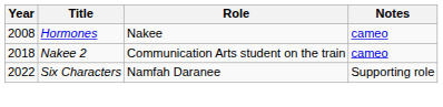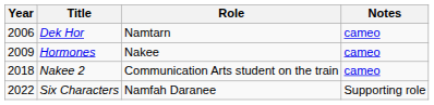+ row: 2006 | Dek Hor | Namtarn | cameo
Hormones | Year: 2008 -> 2009
